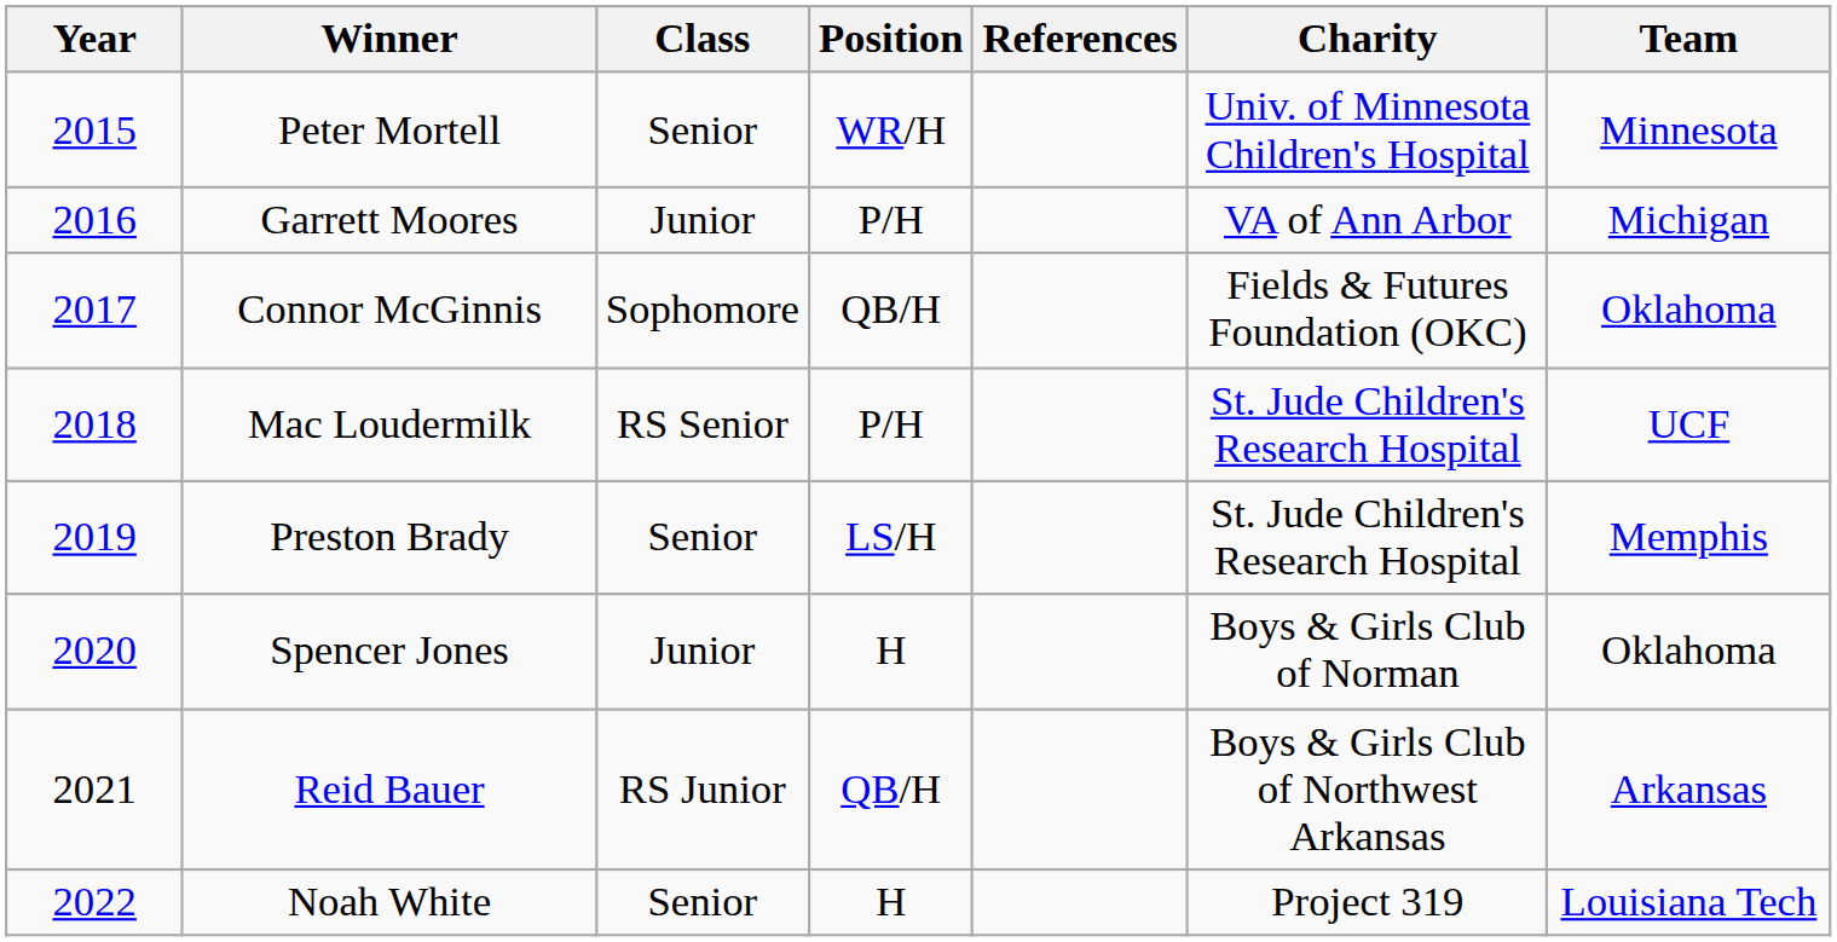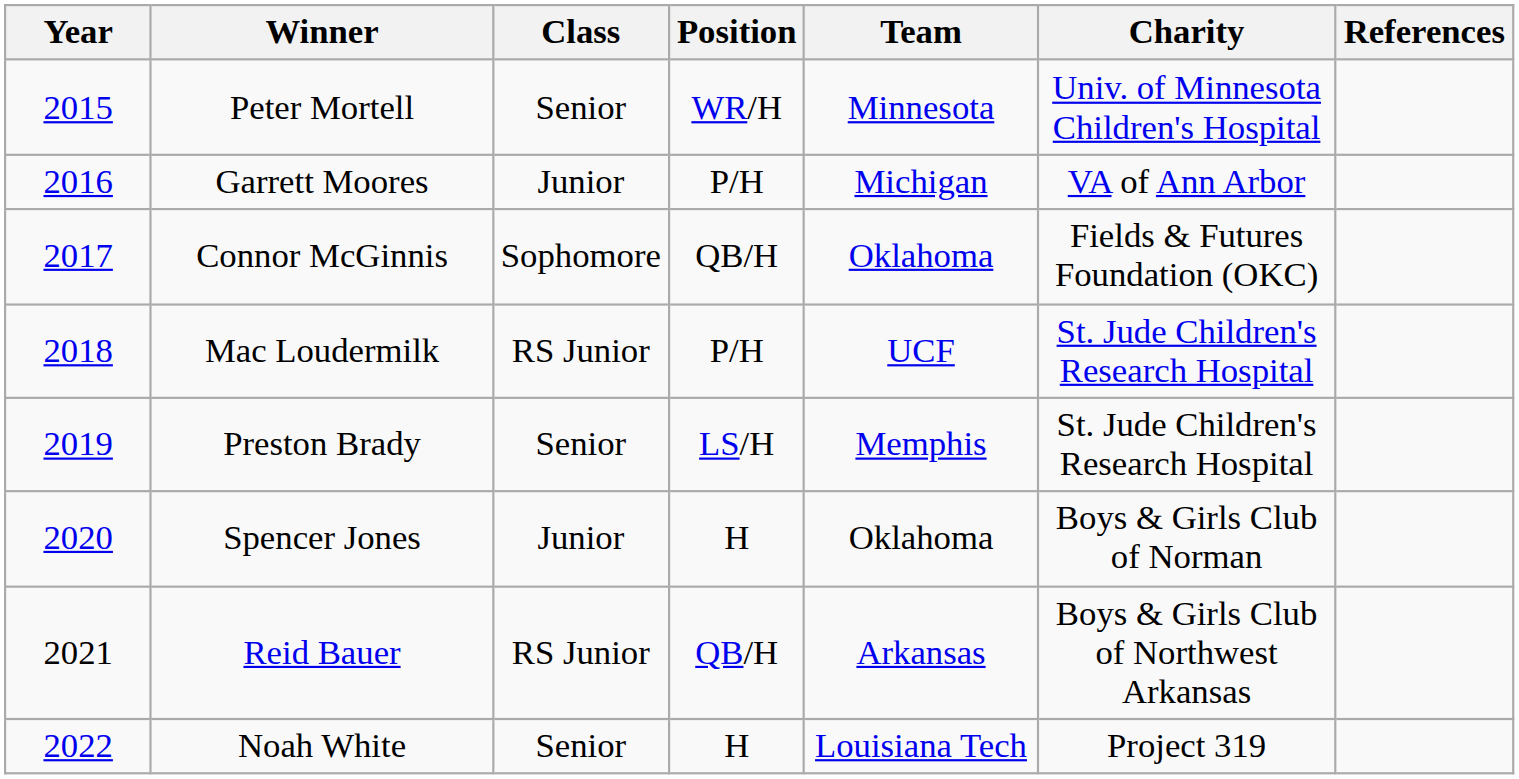columns swapped: Team <-> References
Mac Loudermilk | Class: RS Senior -> RS Junior
